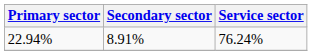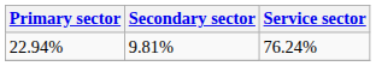22.94% | Secondary sector: 8.91% -> 9.81%
